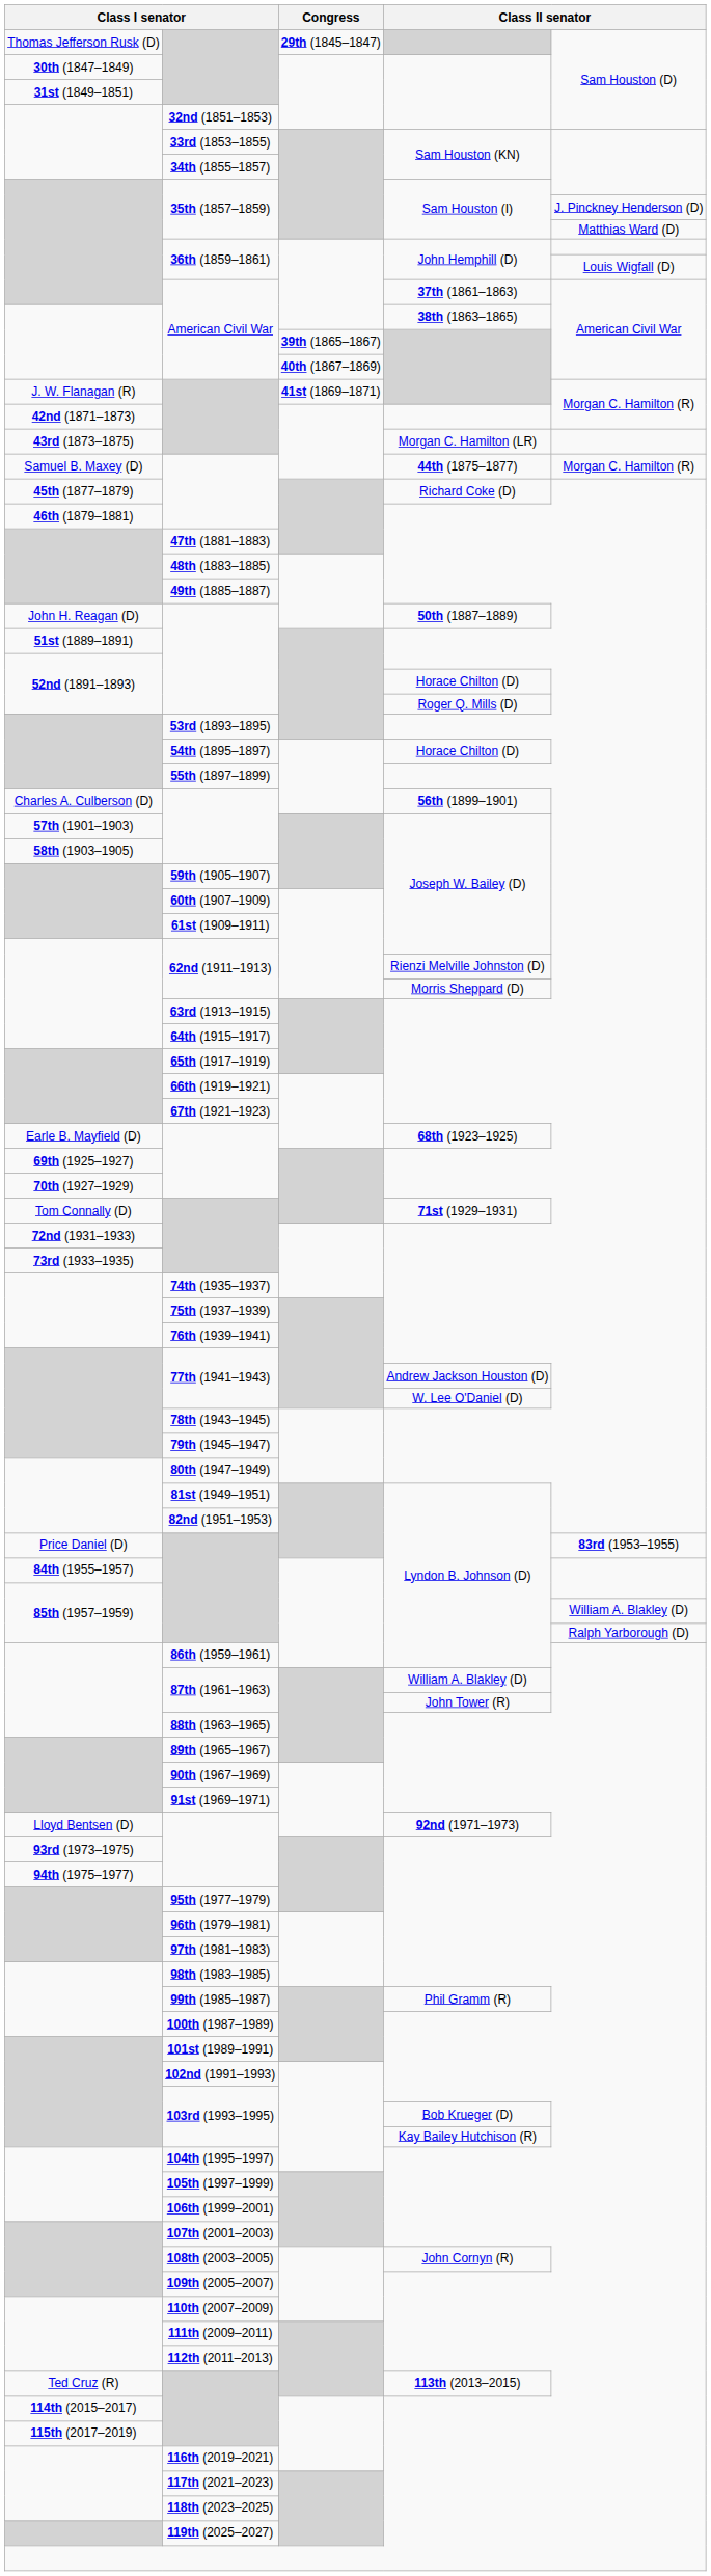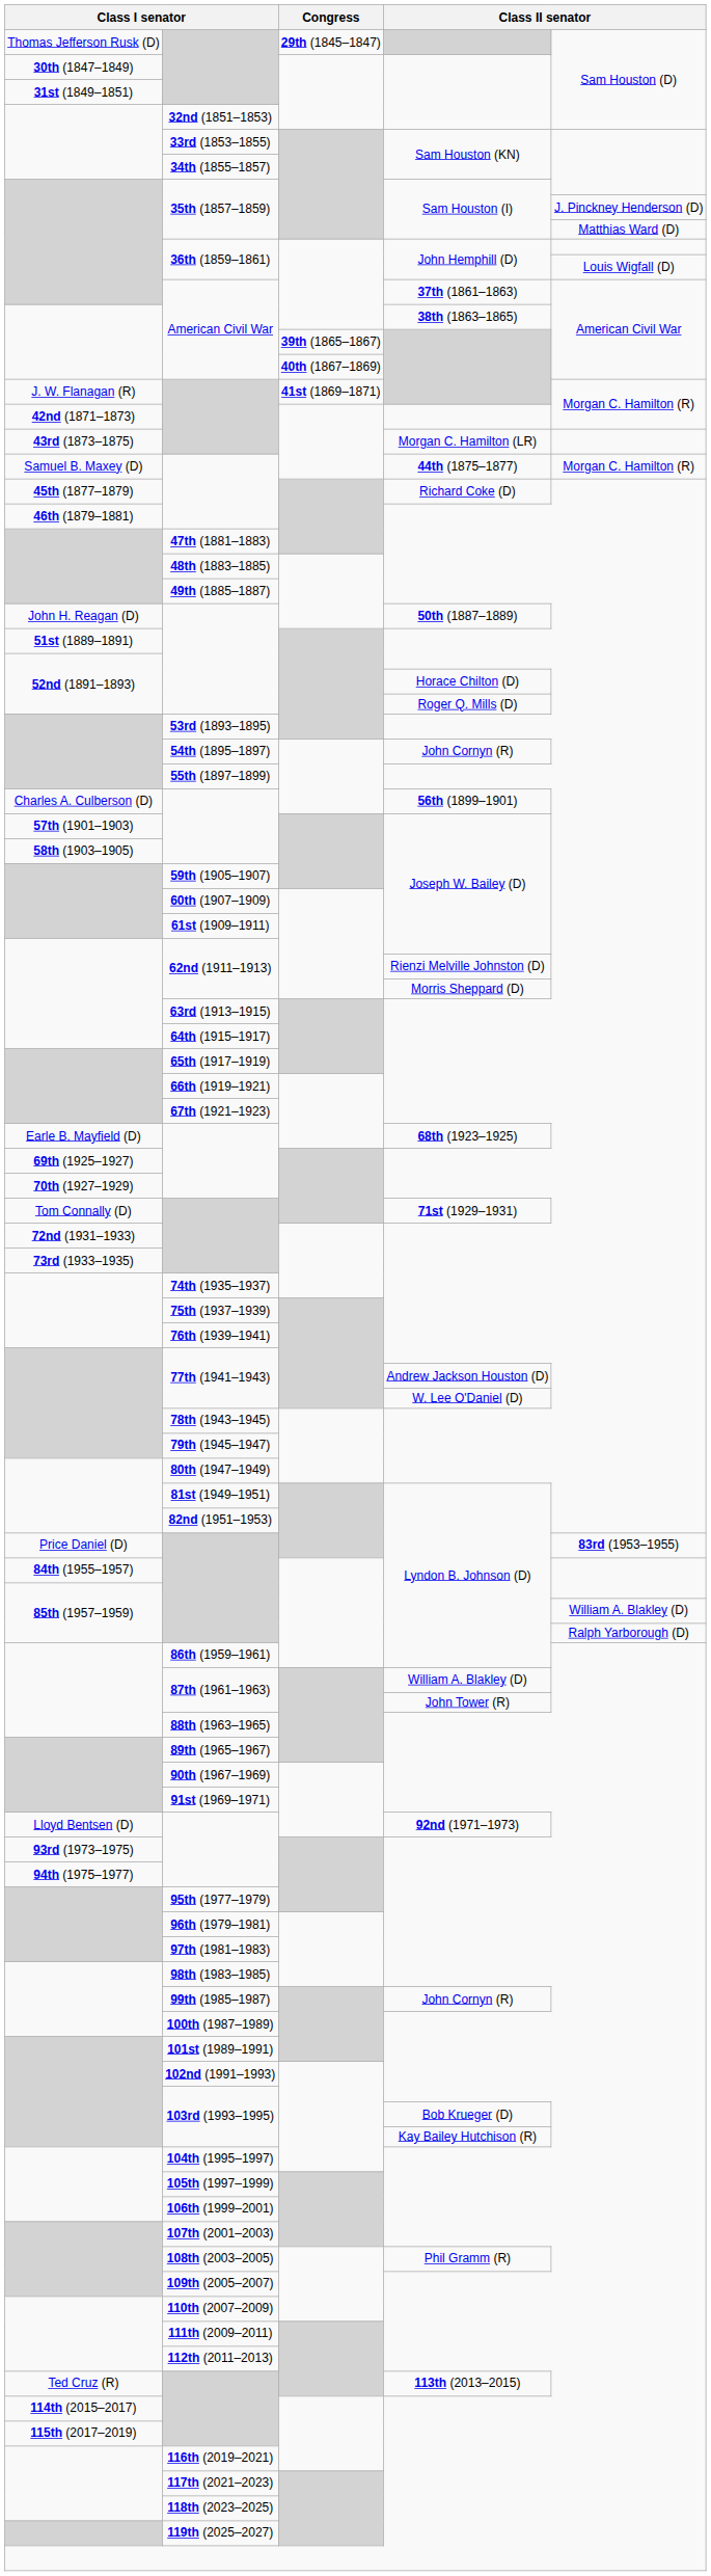54th (1895–1897) | column 4: Horace Chilton (D) -> John Cornyn (R)
99th (1985–1987) | column 4: Phil Gramm (R) -> John Cornyn (R)
108th (2003–2005) | column 4: John Cornyn (R) -> Phil Gramm (R)
